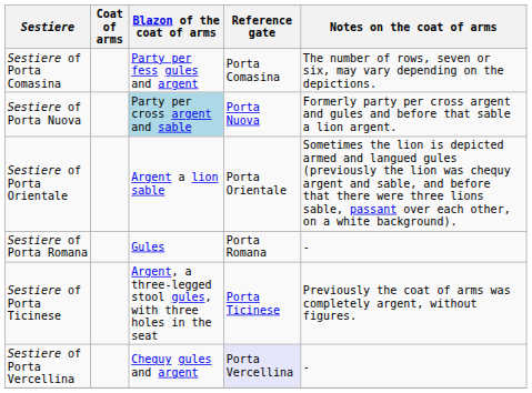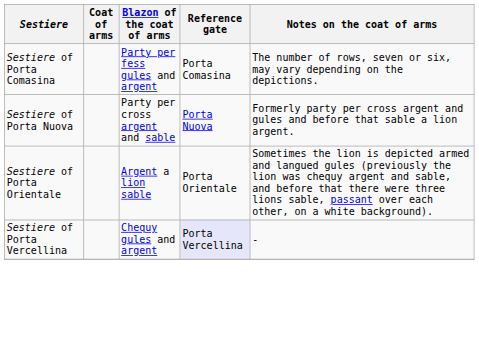Sestiere of Porta Nuova | Blazon of the coat of arms: lightblue background -> no background
- row: Sestiere of Porta Romana | Gules | Porta Romana | -
- row: Sestiere of Porta Ticinese | Argent, a three-legged stool gules, with three holes in the seat | Porta Ticinese | Previously the coat of arms was completely argent, without figures.
